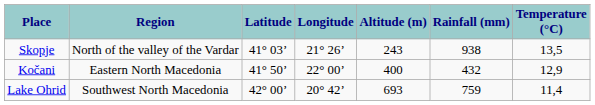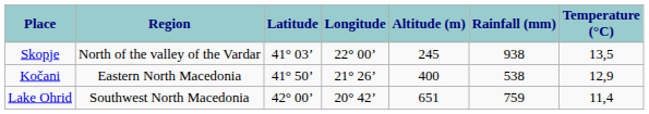Skopje | Longitude: 21° 26’ -> 22° 00’
Skopje | Altitude (m): 243 -> 245
Kočani | Longitude: 22° 00’ -> 21° 26’
Kočani | Rainfall (mm): 432 -> 538
Lake Ohrid | Altitude (m): 693 -> 651
